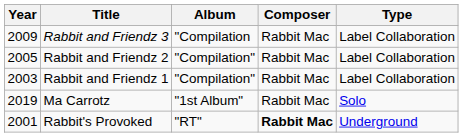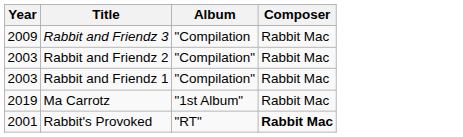- column: Type | Label Collaboration | Label Collaboration | Label Collaboration | Solo | Underground
Rabbit and Friendz 2 | Year: 2005 -> 2003
